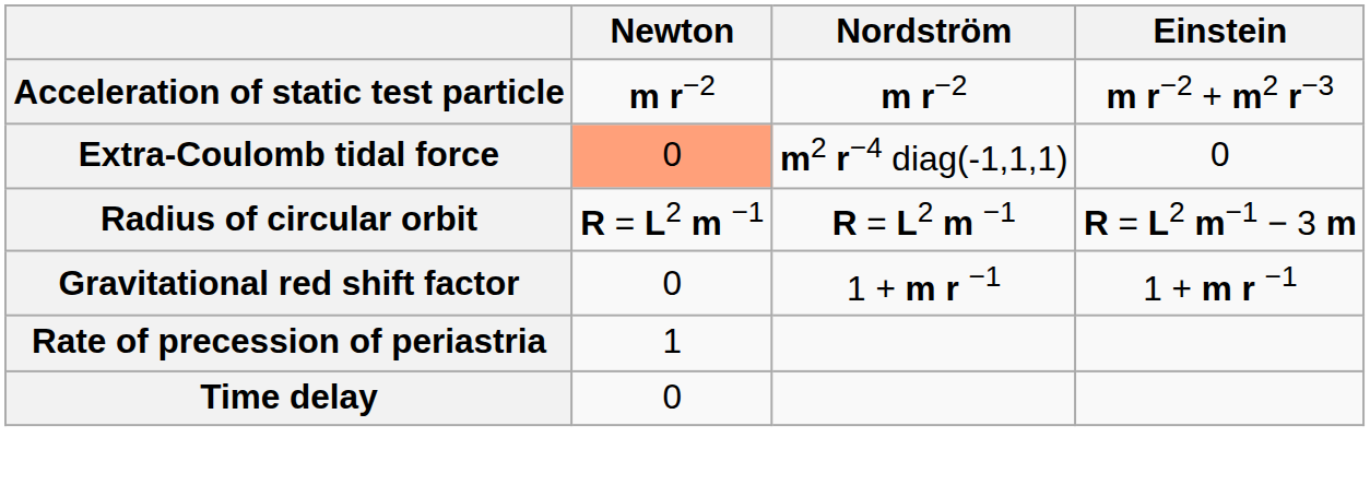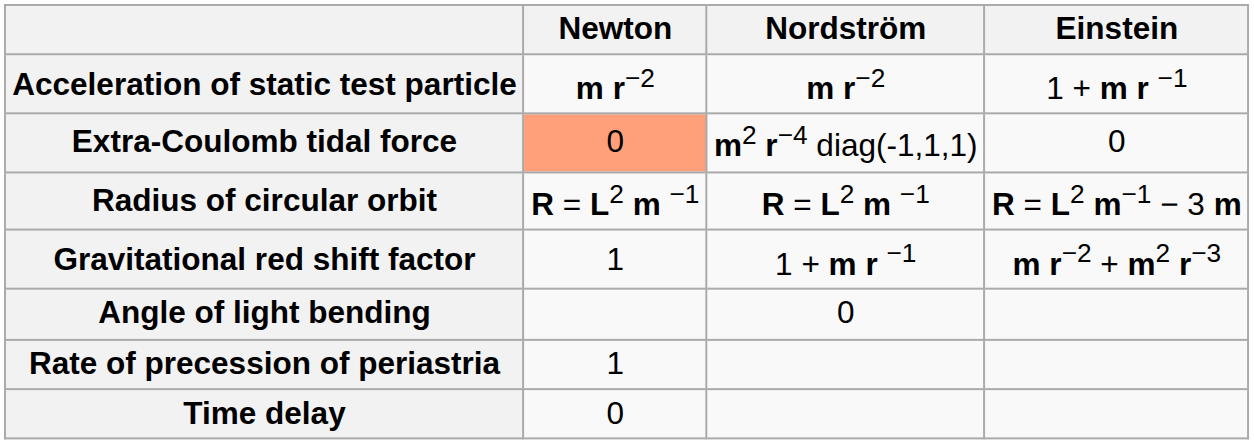Acceleration of static test particle | Einstein: m r−2 + m2 r−3 -> 1 + m r −1
Gravitational red shift factor | Newton: 0 -> 1
Gravitational red shift factor | Einstein: 1 + m r −1 -> m r−2 + m2 r−3
+ row: Angle of light bending | 0
